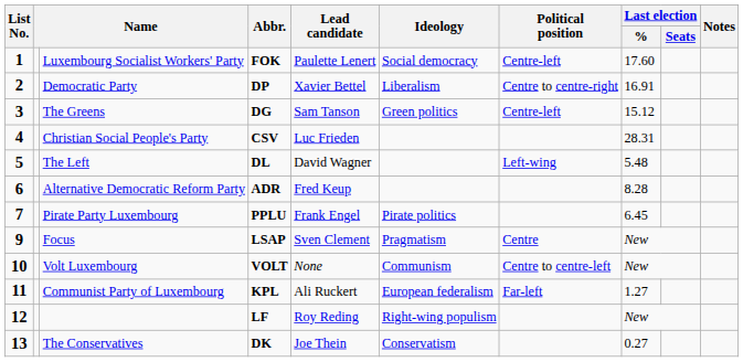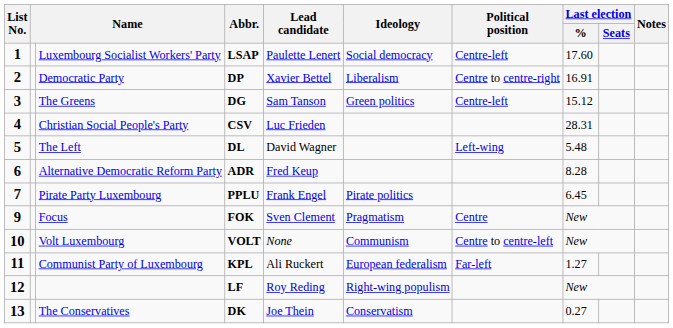Luxembourg Socialist Workers' Party | Abbr.: FOK -> LSAP
Focus | Abbr.: LSAP -> FOK
